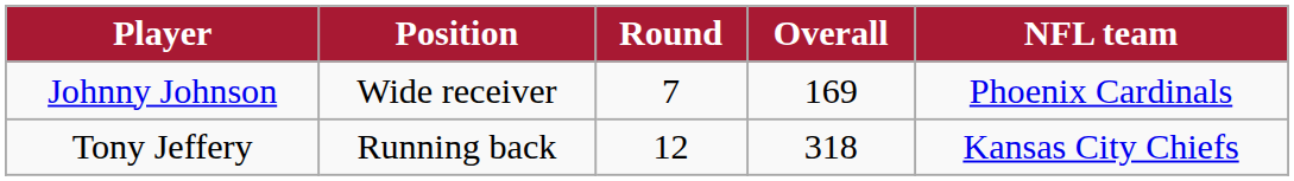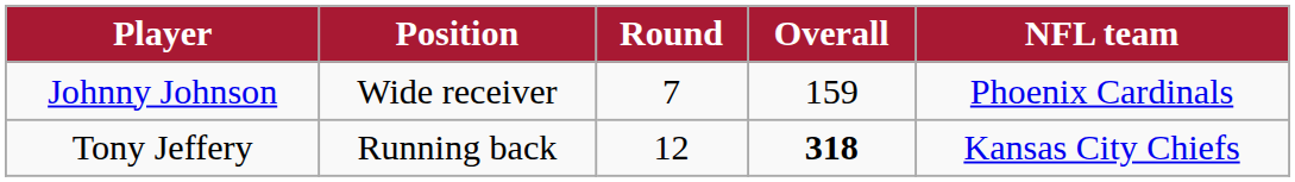Johnny Johnson | Overall: 169 -> 159
Tony Jeffery | Overall: normal -> bold
